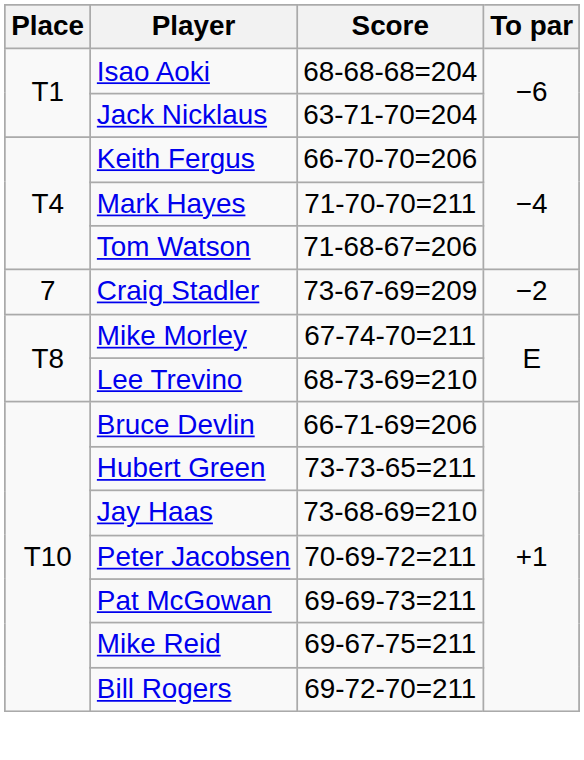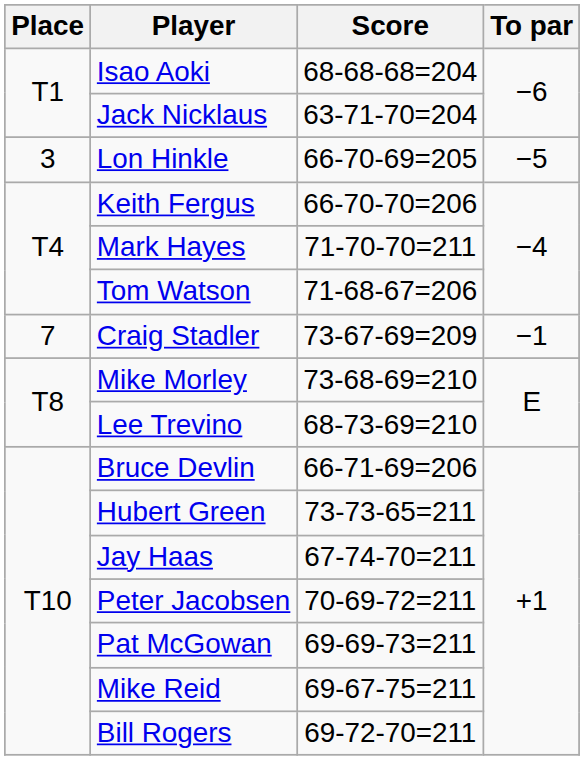+ row: 3 | Lon Hinkle | 66-70-69=205 | −5
Craig Stadler | To par: −2 -> −1
Mike Morley | Score: 67-74-70=211 -> 73-68-69=210
Jay Haas | Score: 73-68-69=210 -> 67-74-70=211
